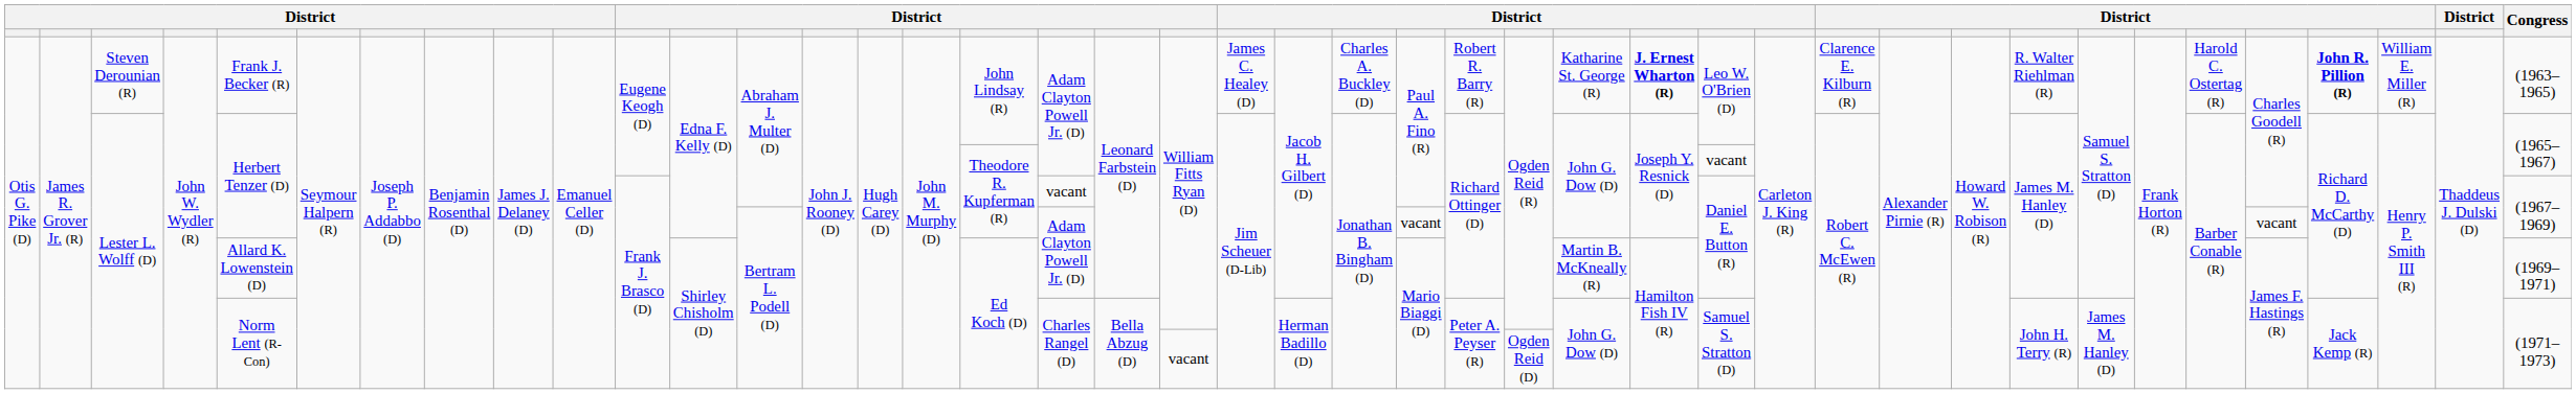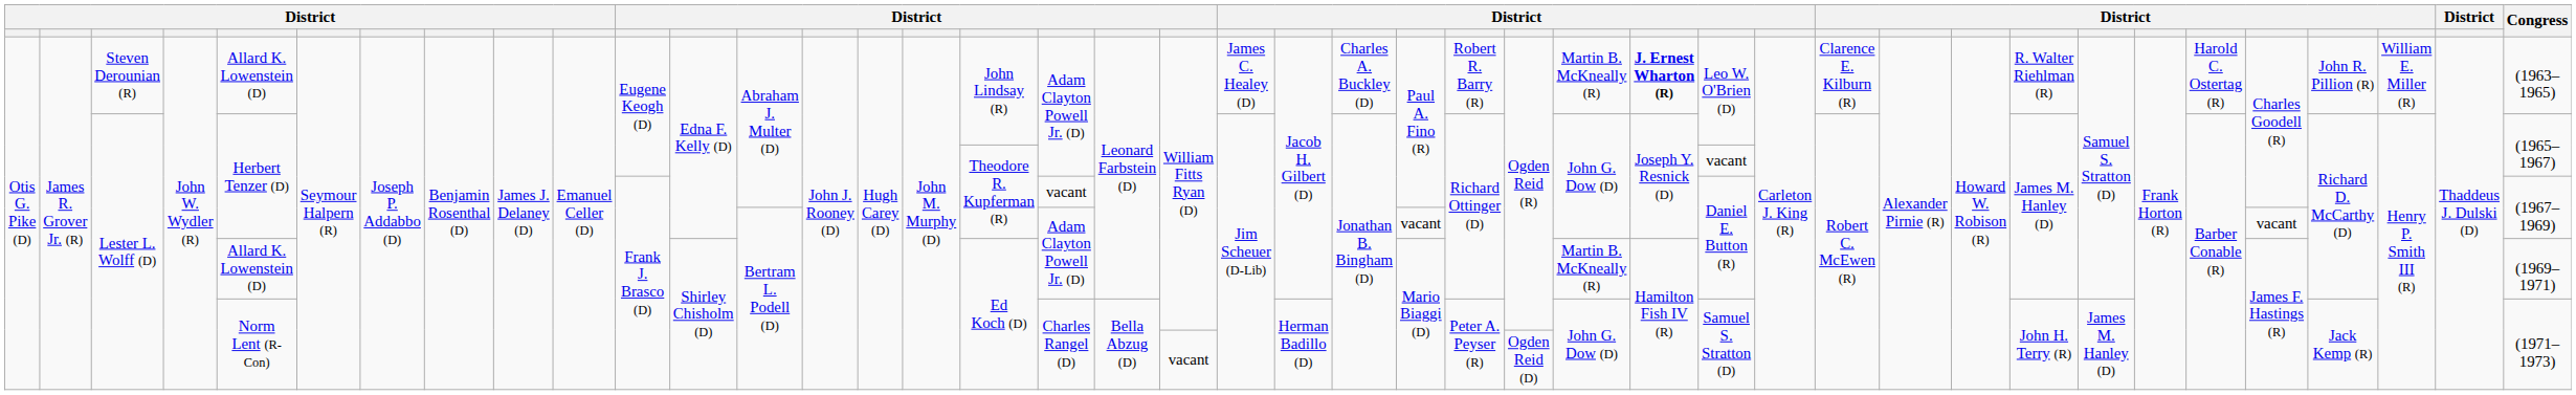Steven Derounian (R) | column 5: Frank J. Becker (R) -> Allard K. Lowenstein (D)
Steven Derounian (R) | column 27: Katharine St. George (R) -> Martin B. McKneally (R)
Steven Derounian (R) | column 39: bold -> normal
